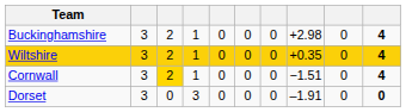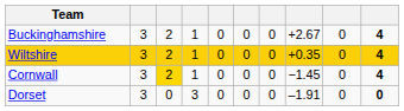Buckinghamshire | column 8: +2.98 -> +2.67
Cornwall | column 8: −1.51 -> −1.45
